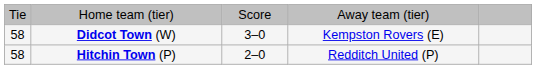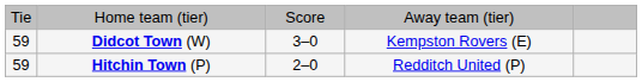Didcot Town (W) | column 1: 58 -> 59
Hitchin Town (P) | column 1: 58 -> 59
